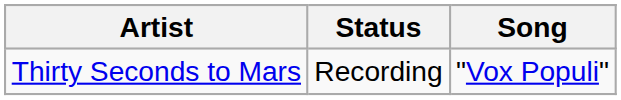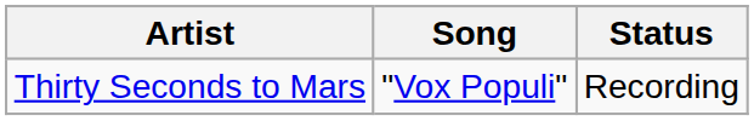columns swapped: Song <-> Status
